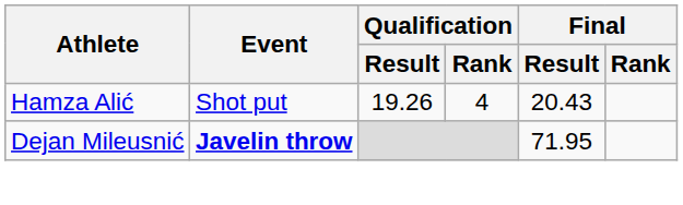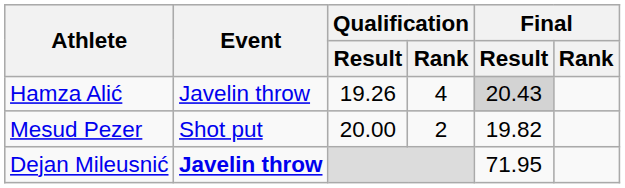Hamza Alić | Event: Shot put -> Javelin throw
Hamza Alić | Final / Result: no background -> lightgrey background
+ row: Mesud Pezer | Shot put | 20.00 | 2 | 19.82
